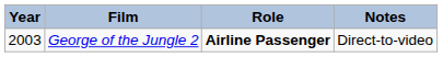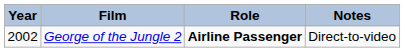George of the Jungle 2 | Year: 2003 -> 2002
